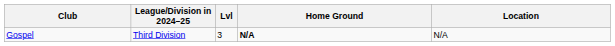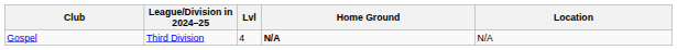Gospel | Lvl: 3 -> 4
